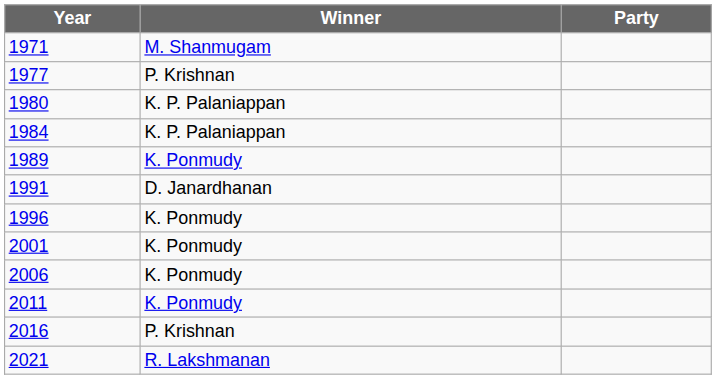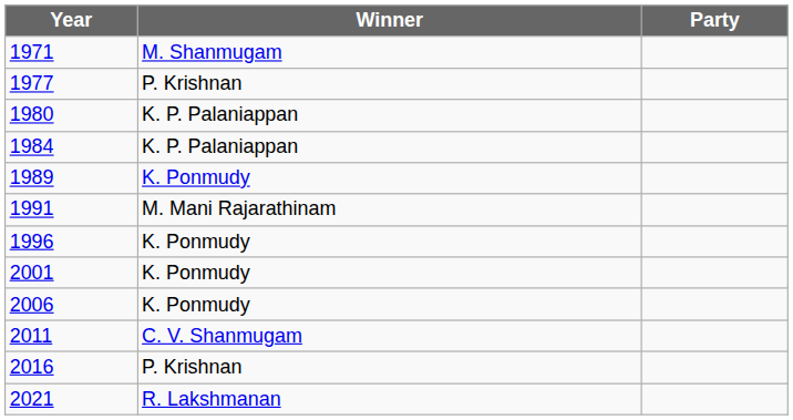1991 | Winner: D. Janardhanan -> M. Mani Rajarathinam
2011 | Winner: K. Ponmudy -> C. V. Shanmugam
